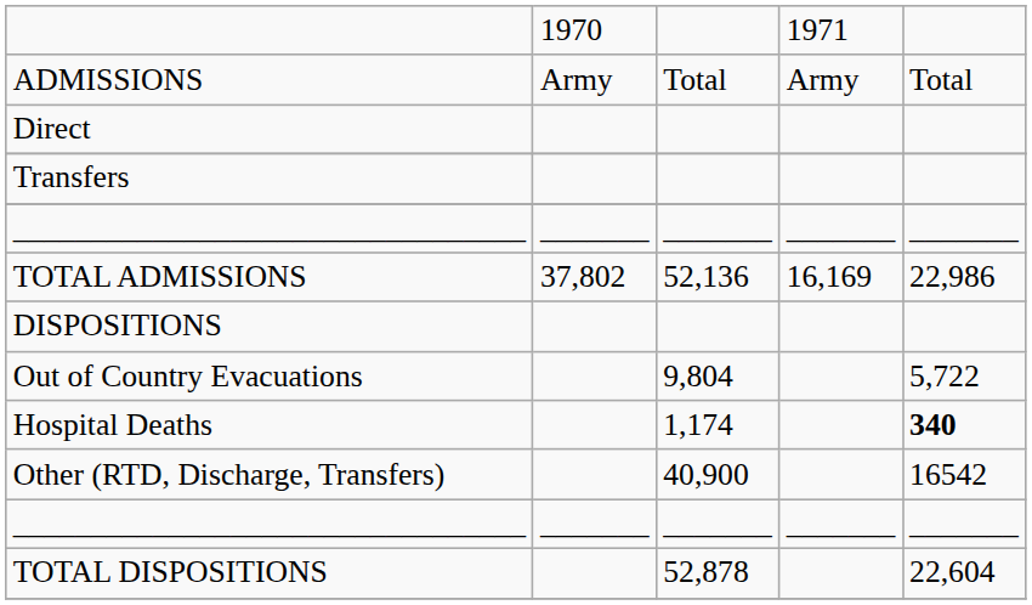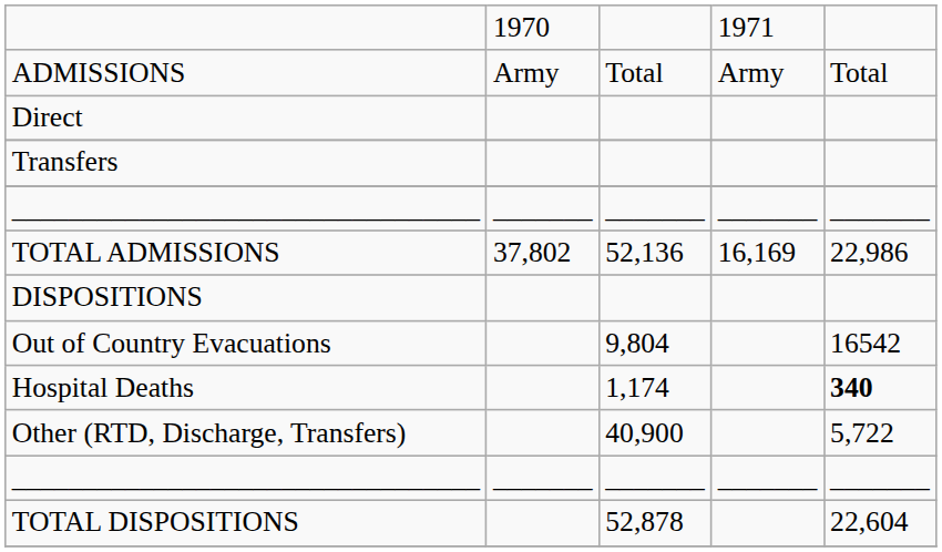Out of Country Evacuations | column 5: 5,722 -> 16542
Other (RTD, Discharge, Transfers) | column 5: 16542 -> 5,722
